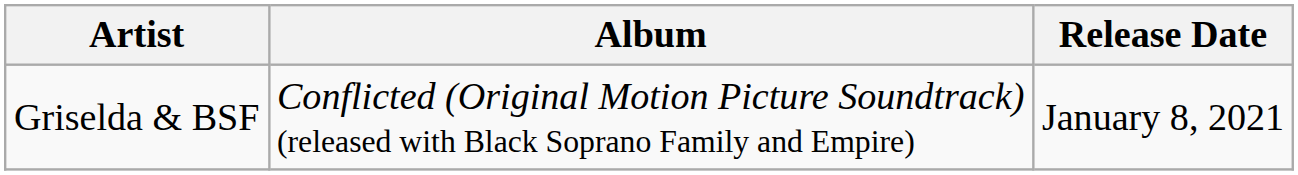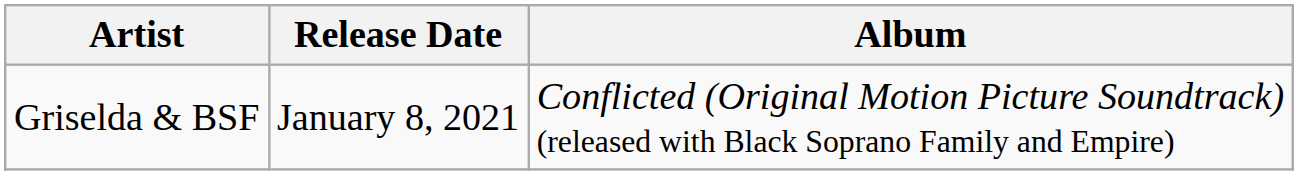columns swapped: Album <-> Release Date
